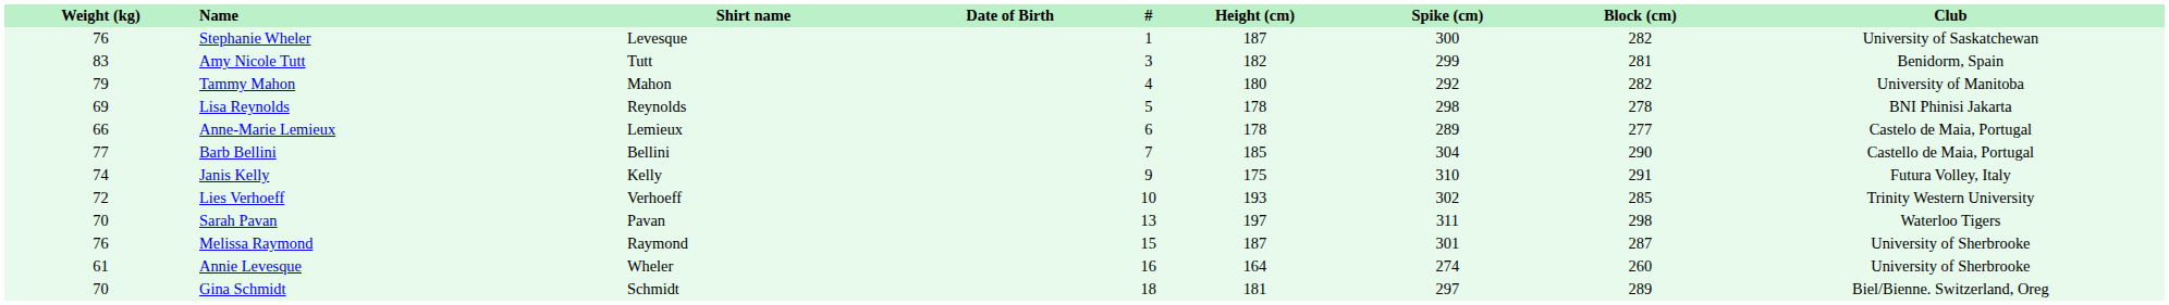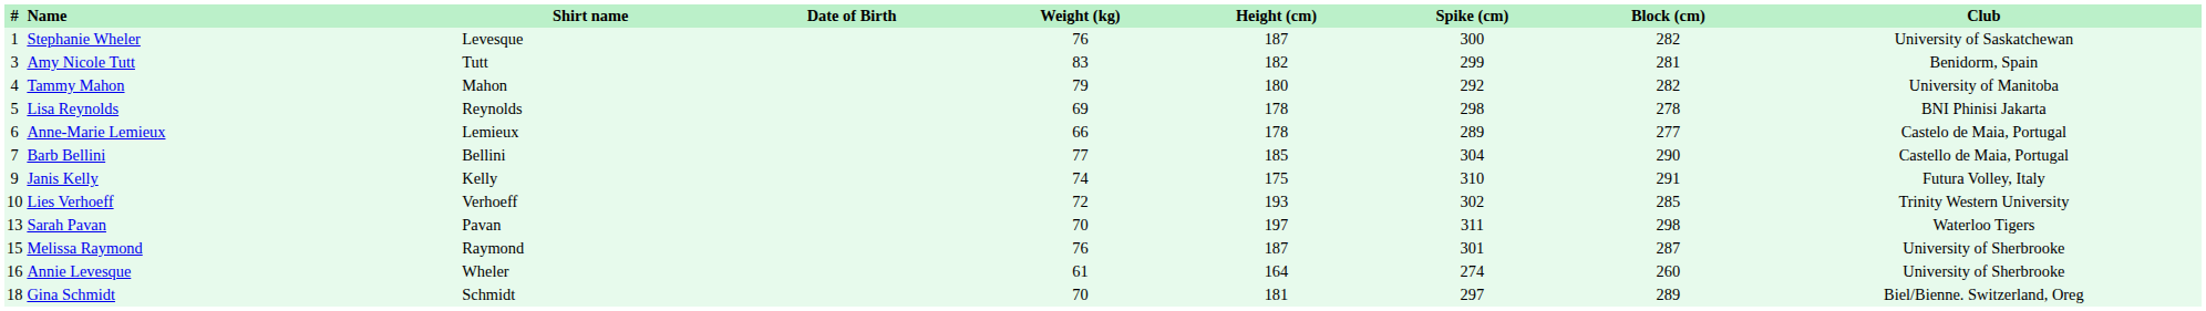columns swapped: # <-> Weight (kg)
